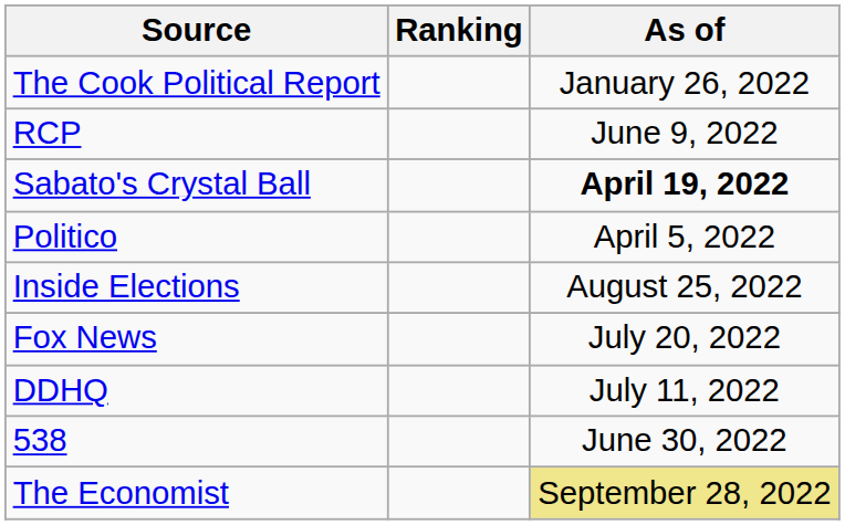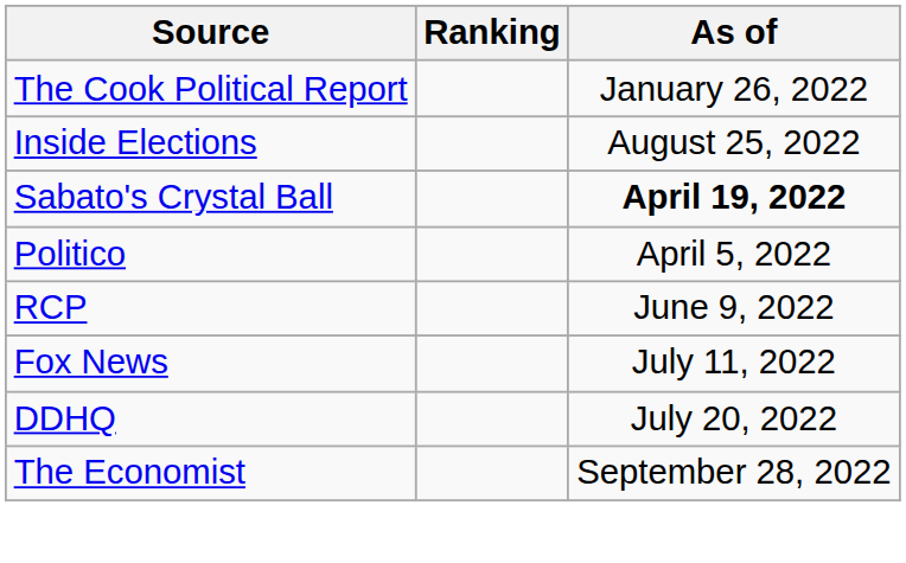rows swapped: Inside Elections <-> RCP
Fox News | As of: July 20, 2022 -> July 11, 2022
DDHQ | As of: July 11, 2022 -> July 20, 2022
- row: 538 | June 30, 2022
The Economist | As of: khaki background -> no background
